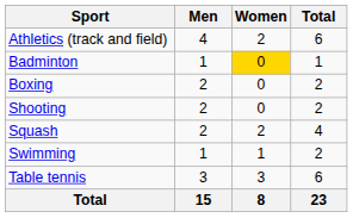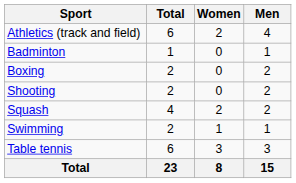columns swapped: Men <-> Total
Badminton | Women: gold background -> no background
